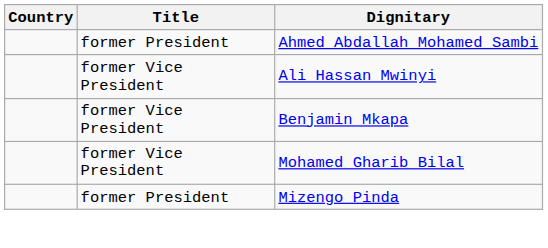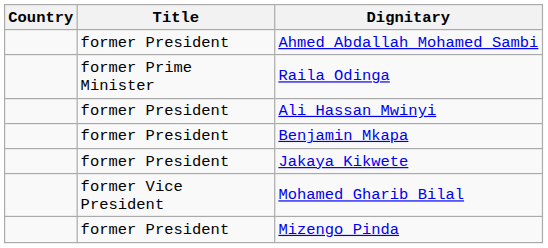+ row: former Prime Minister | Raila Odinga
Ali Hassan Mwinyi | Title: former Vice President -> former President
Benjamin Mkapa | Title: former Vice President -> former President
+ row: former President | Jakaya Kikwete
